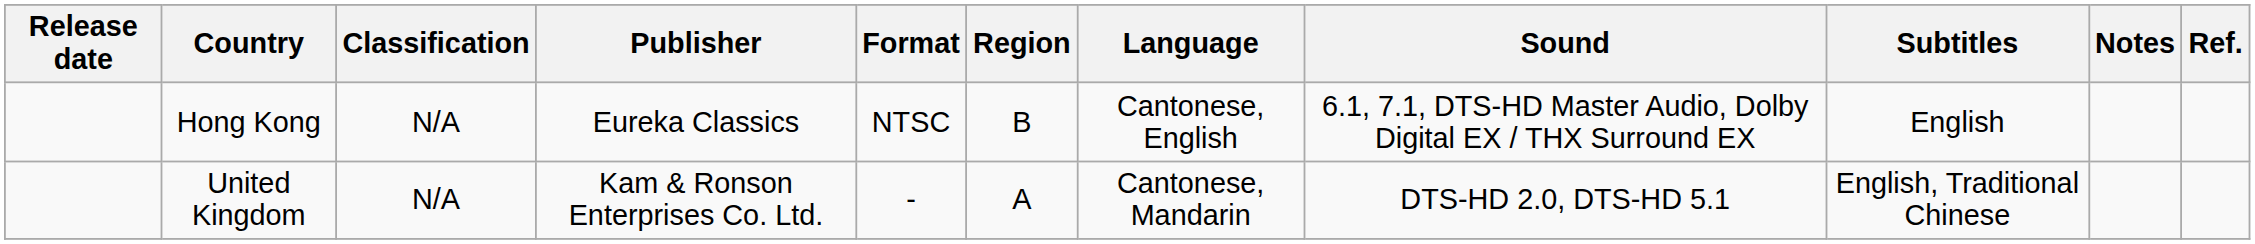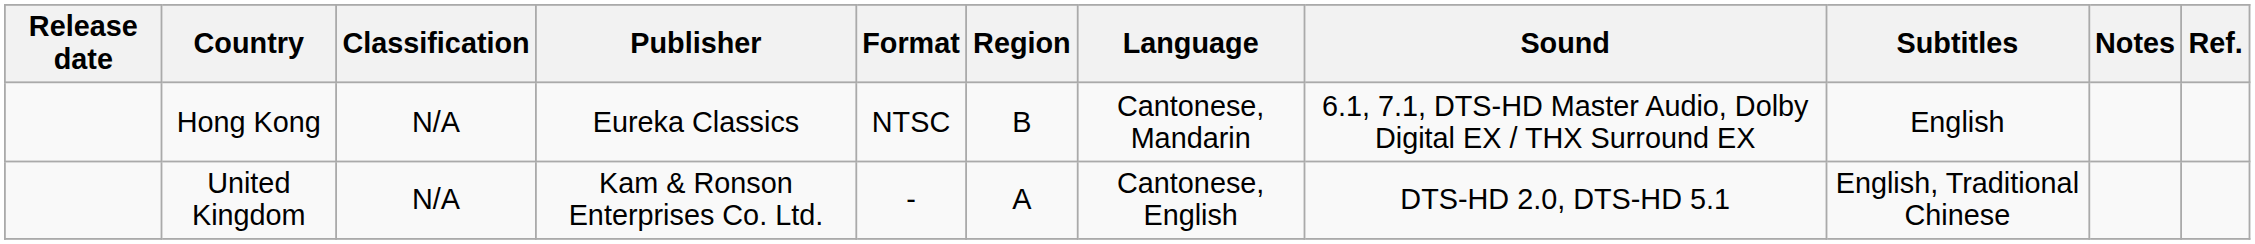Hong Kong | Language: Cantonese, English -> Cantonese, Mandarin
United Kingdom | Language: Cantonese, Mandarin -> Cantonese, English
